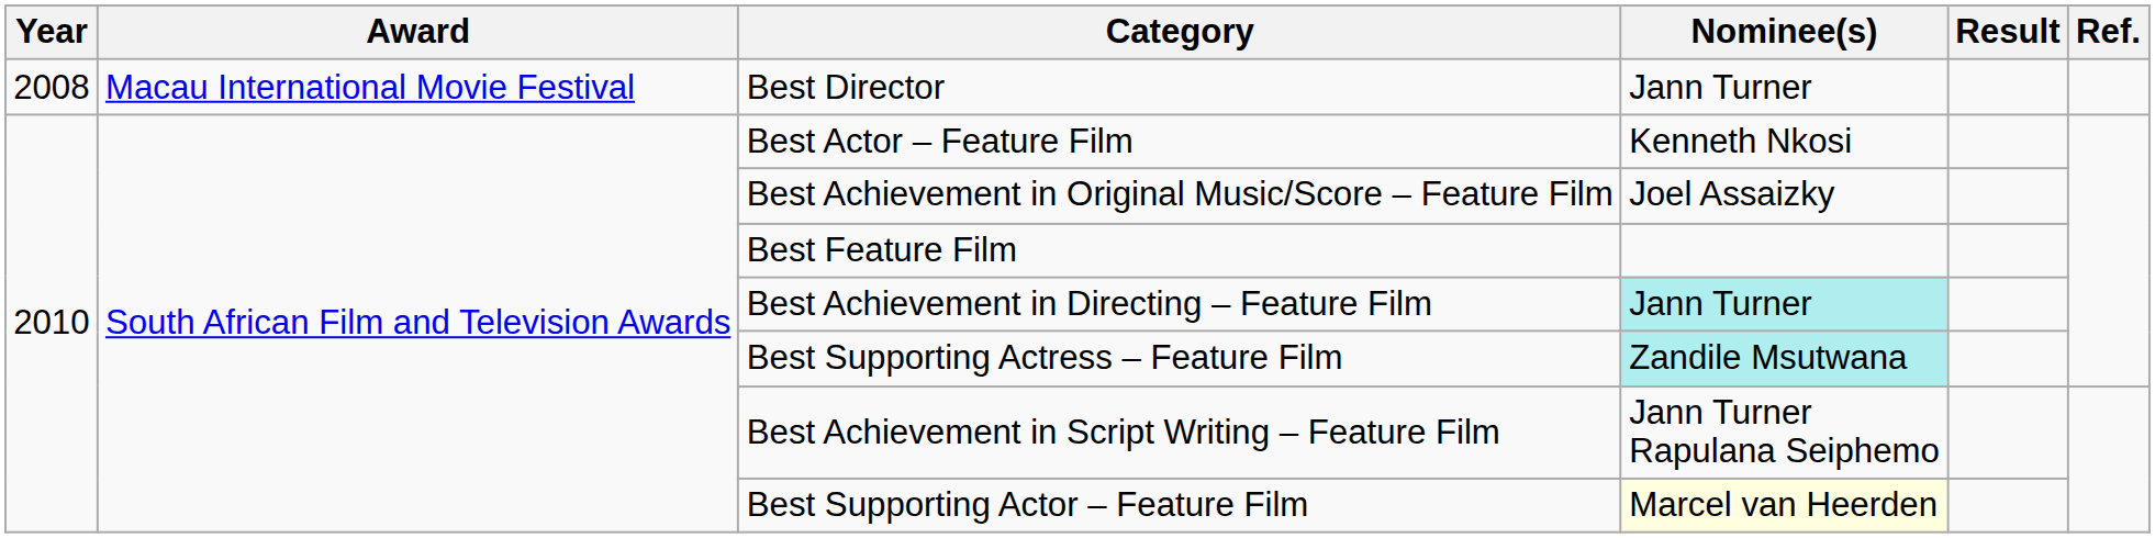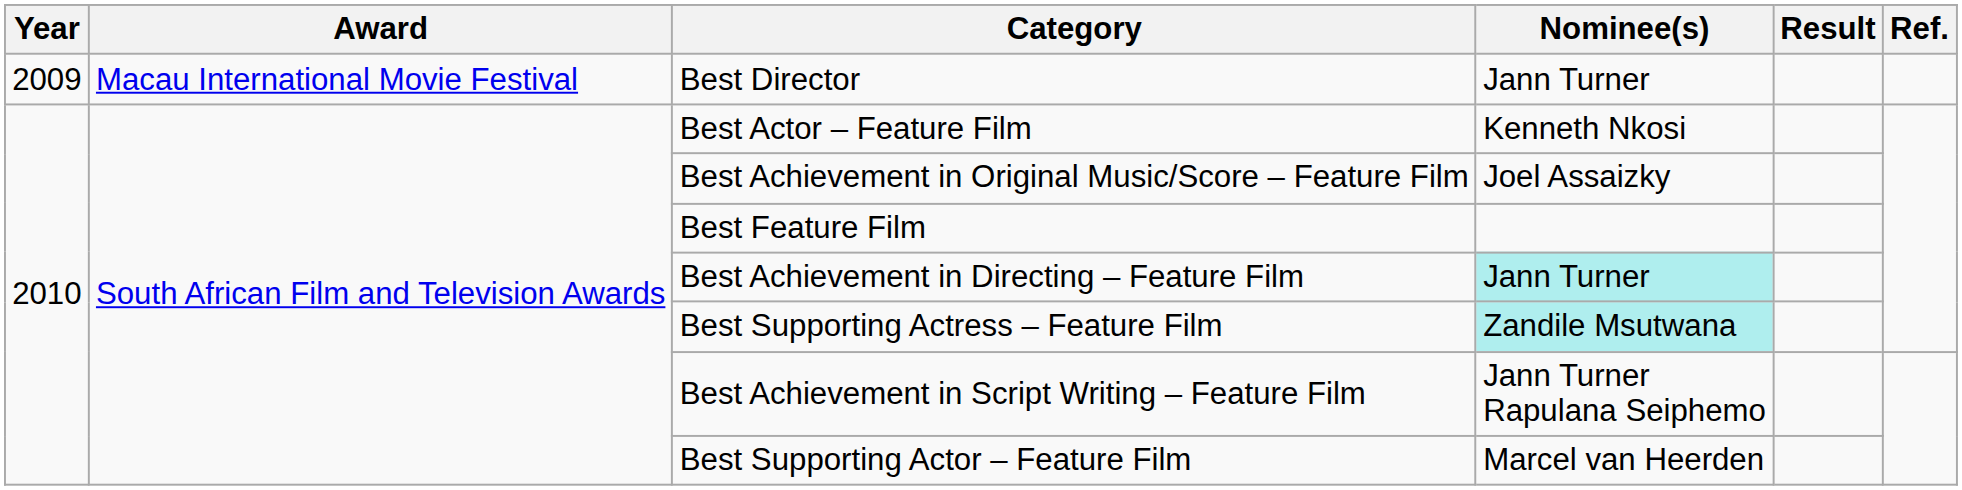Best Director | Year: 2008 -> 2009
Best Supporting Actor – Feature Film | Nominee(s): lightyellow background -> no background
